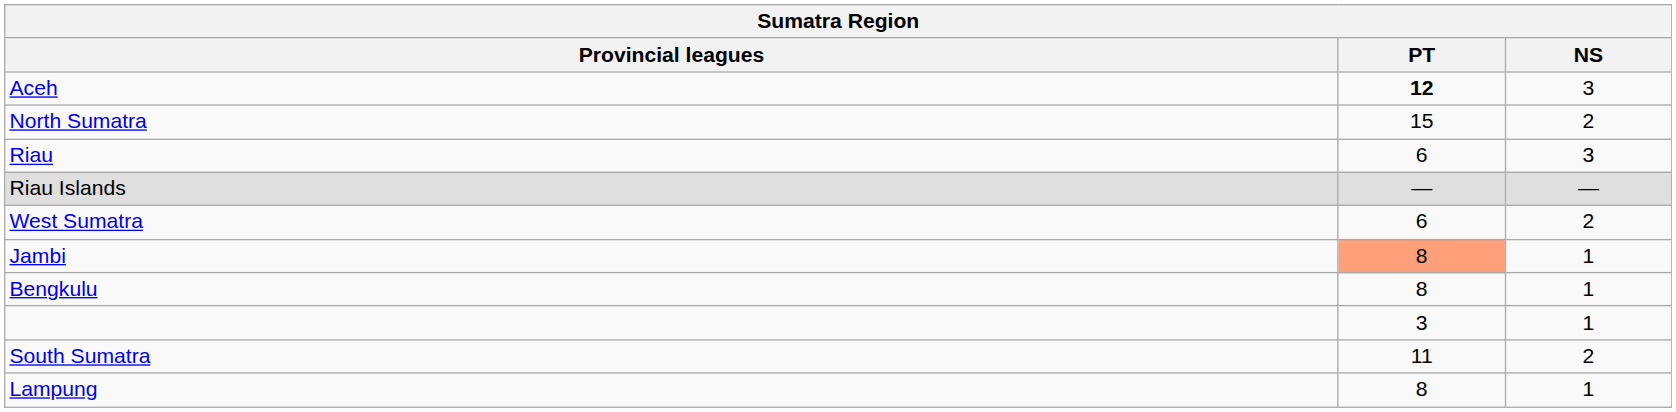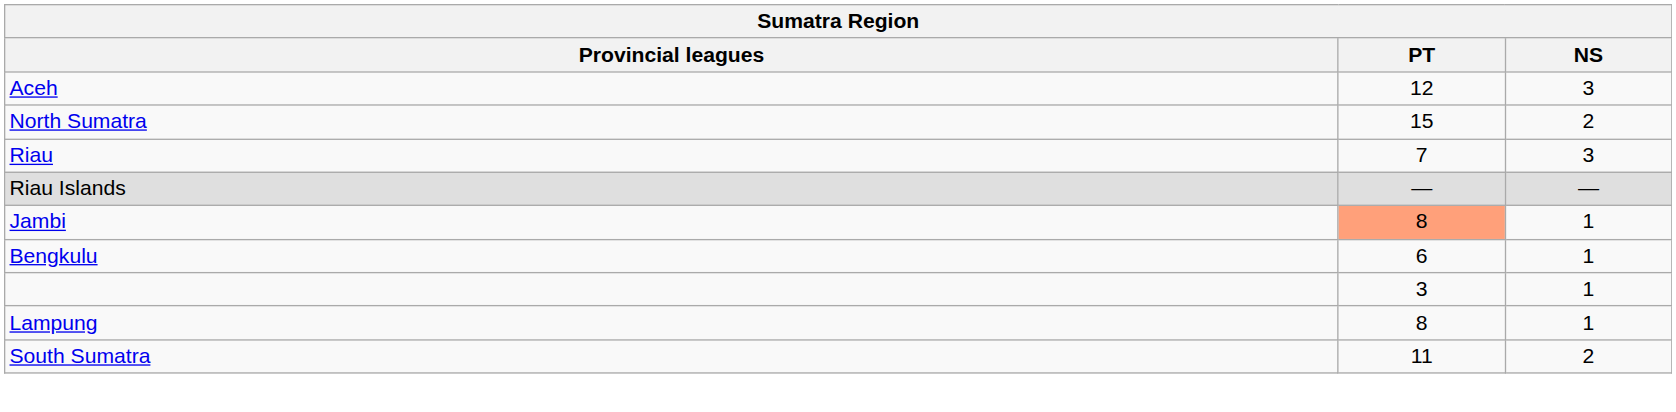Aceh | PT: bold -> normal
Riau | PT: 6 -> 7
- row: West Sumatra | 6 | 2
Bengkulu | PT: 8 -> 6
rows swapped: South Sumatra <-> Lampung
